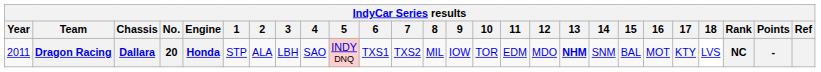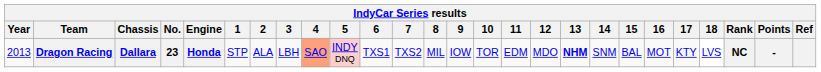Dragon Racing | Year: 2011 -> 2013
Dragon Racing | No.: 20 -> 23
Dragon Racing | 4: no background -> lightsalmon background
